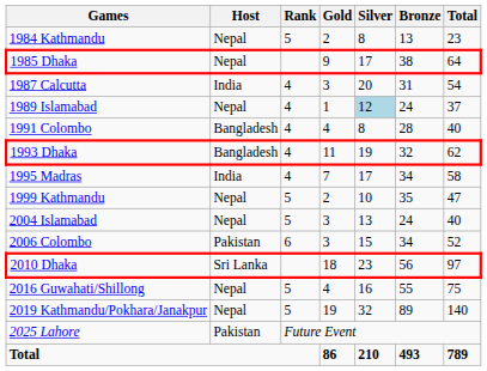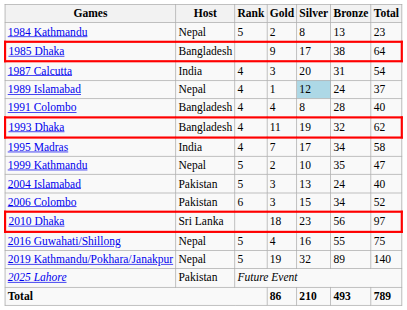1985 Dhaka | Host: Nepal -> Bangladesh
2004 Islamabad | Host: Nepal -> Pakistan
